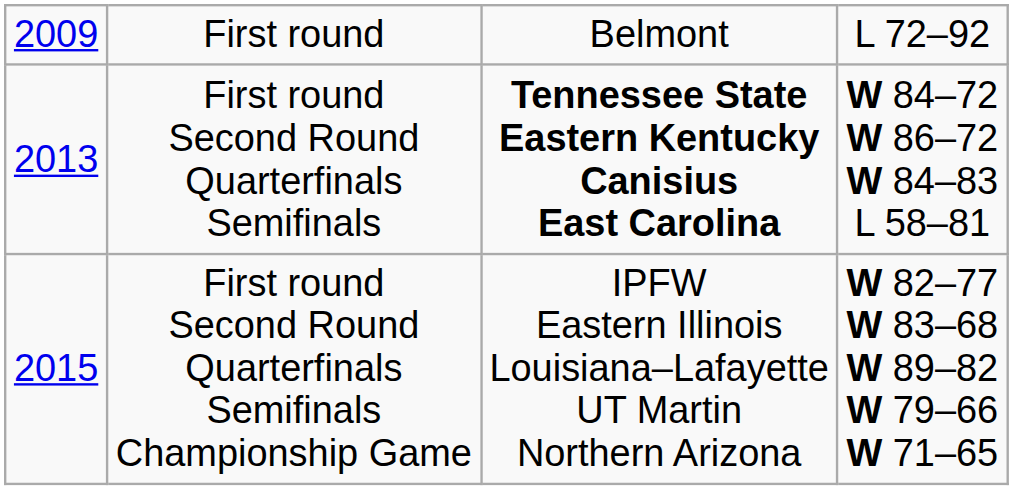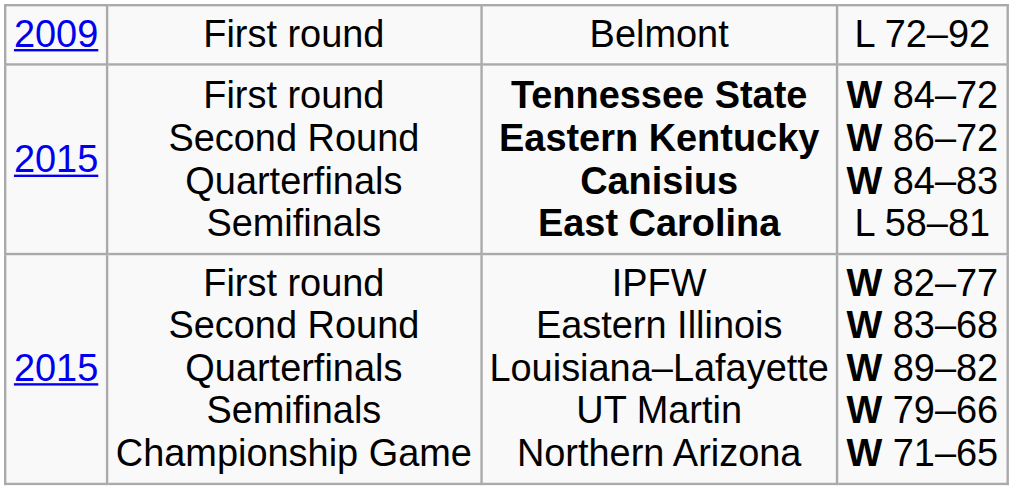First round Second Round Quarterfinals Semifinals | column 1: 2013 -> 2015
